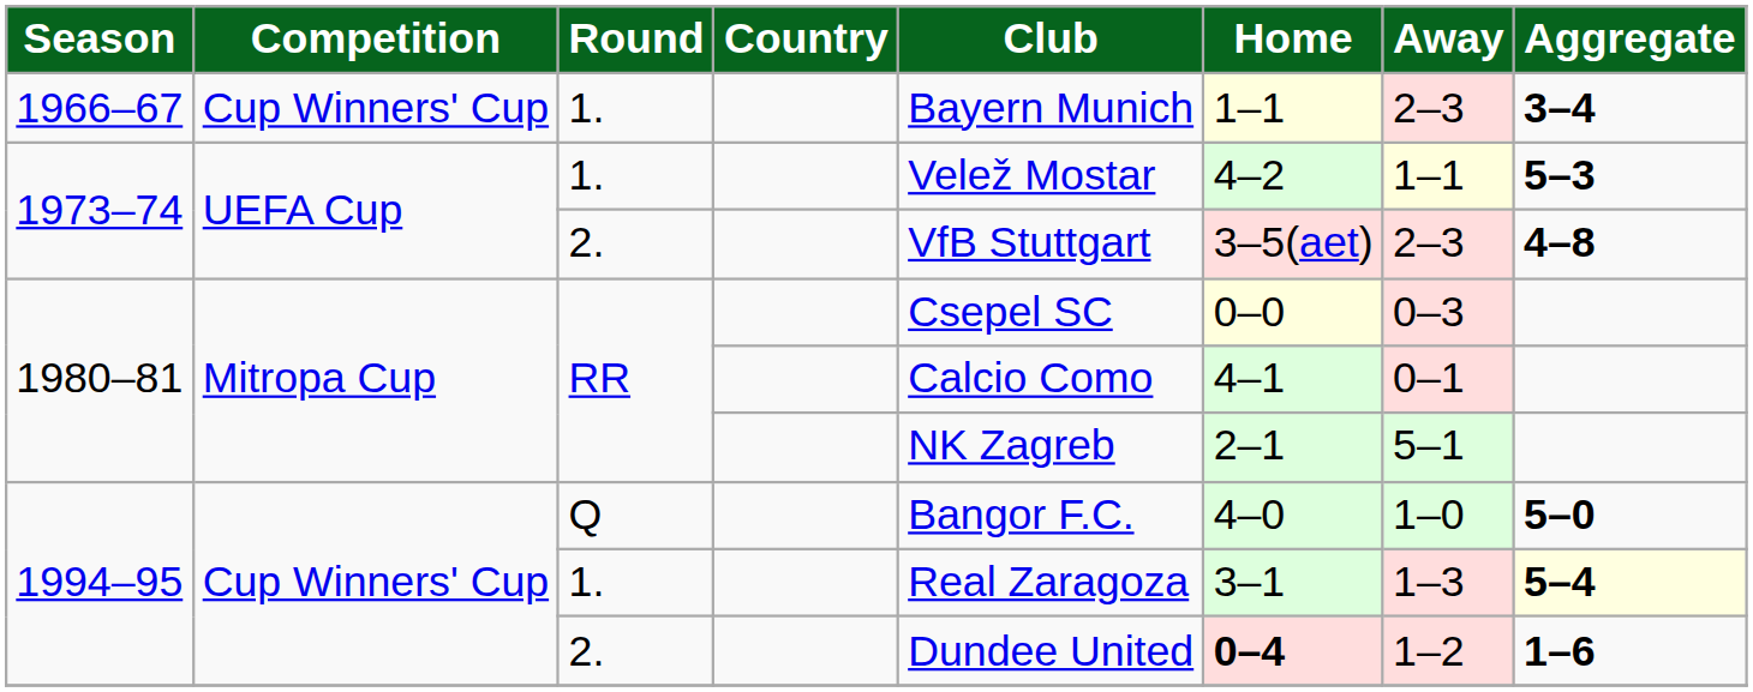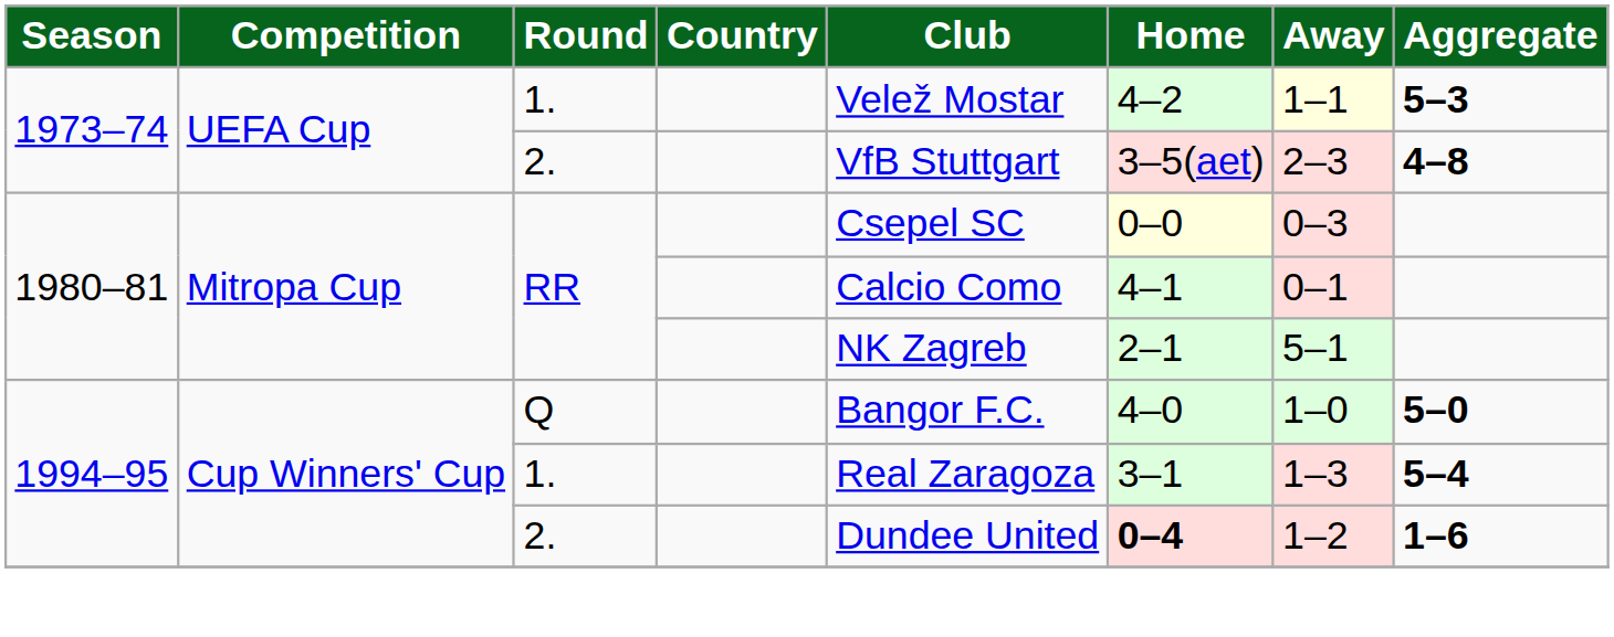- row: 1966–67 | Cup Winners' Cup | 1. | Bayern Munich | 1–1 | 2–3 | 3–4
1994–95 / 1. | Aggregate: lightyellow background -> no background
